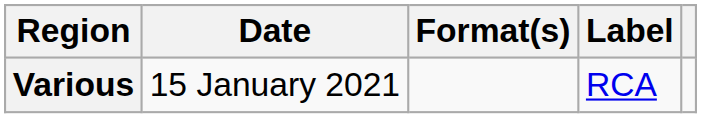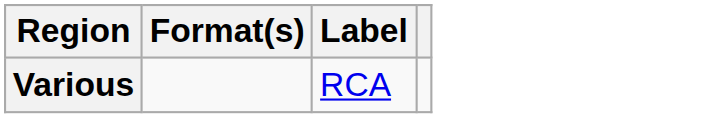- column: Date | 15 January 2021
